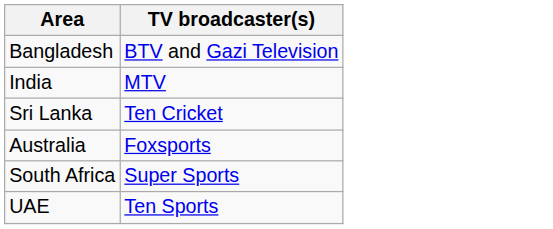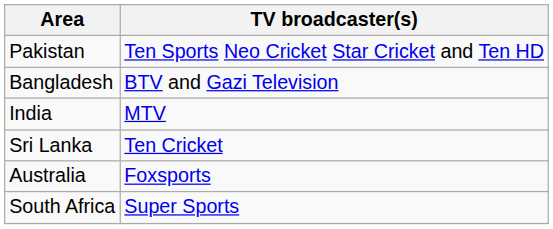+ row: Pakistan | Ten Sports Neo Cricket Star Cricket and Ten HD
- row: UAE | Ten Sports
